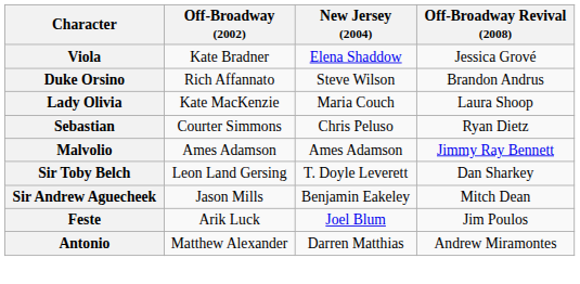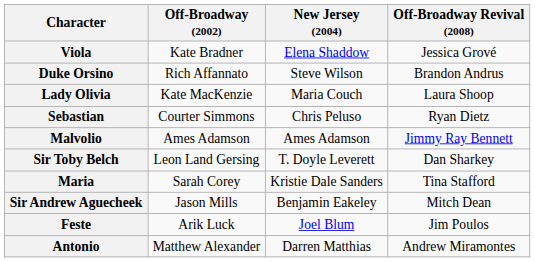+ row: Maria | Sarah Corey | Kristie Dale Sanders | Tina Stafford
